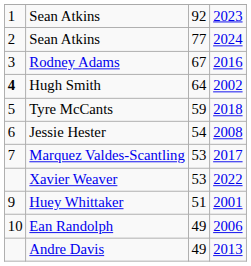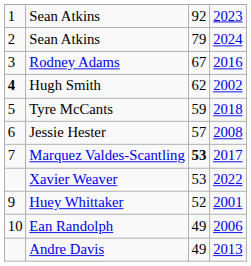Sean Atkins / 2024 | column 3: 77 -> 79
Hugh Smith | column 3: 64 -> 62
Jessie Hester | column 3: 54 -> 57
Marquez Valdes-Scantling | column 3: normal -> bold
Huey Whittaker | column 3: 51 -> 52
